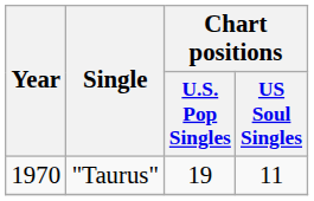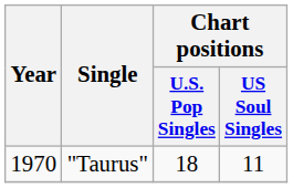"Taurus" | Chart positions / U.S. Pop Singles: 19 -> 18
